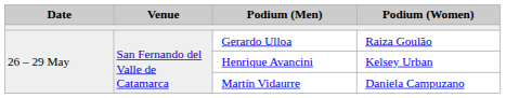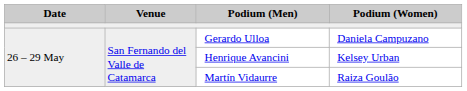Gerardo Ulloa | Podium (Women): Raiza Goulão -> Daniela Campuzano
Martín Vidaurre | Podium (Women): Daniela Campuzano -> Raiza Goulão
